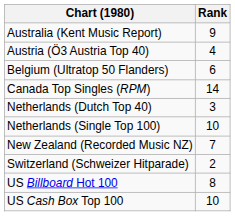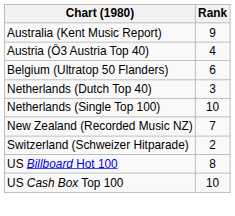- row: Canada Top Singles (RPM) | 14
